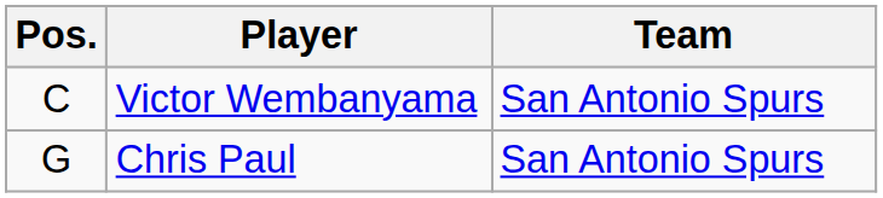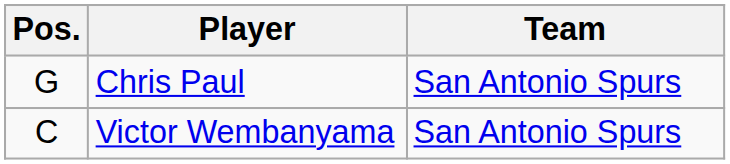rows swapped: Chris Paul <-> Victor Wembanyama
